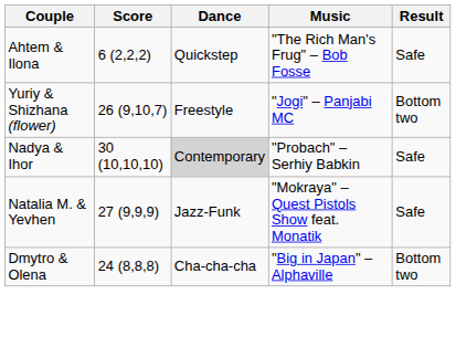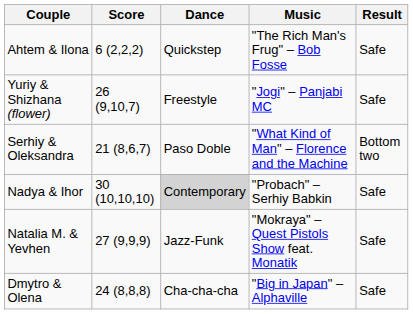Yuriy & Shizhana (flower) | Result: Bottom two -> Safe
+ row: Serhiy & Oleksandra | 21 (8,6,7) | Paso Doble | "What Kind of Man" – Florence and the Machine | Bottom two
Dmytro & Olena | Result: Bottom two -> Safe
